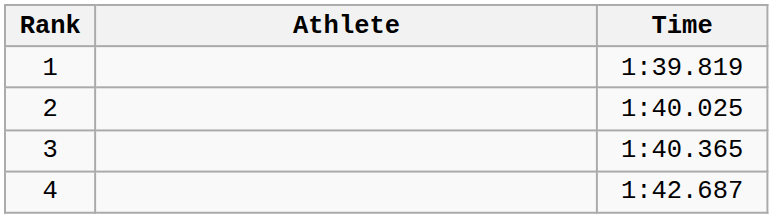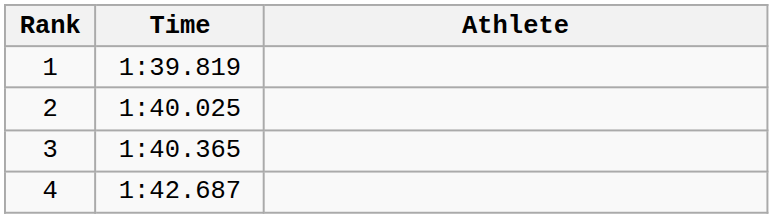columns swapped: Athlete <-> Time
